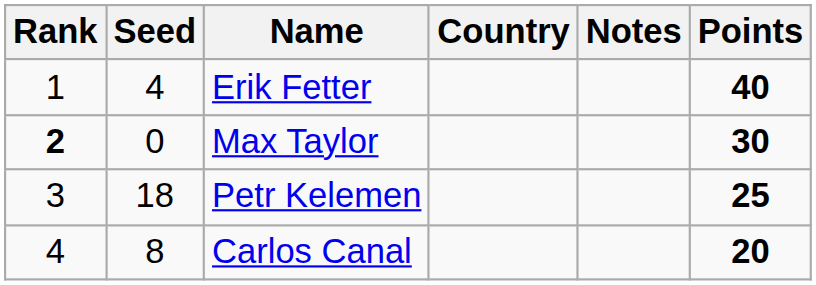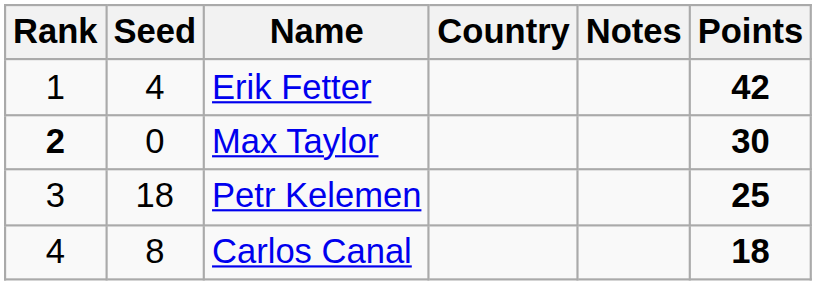Erik Fetter | Points: 40 -> 42
Carlos Canal | Points: 20 -> 18
